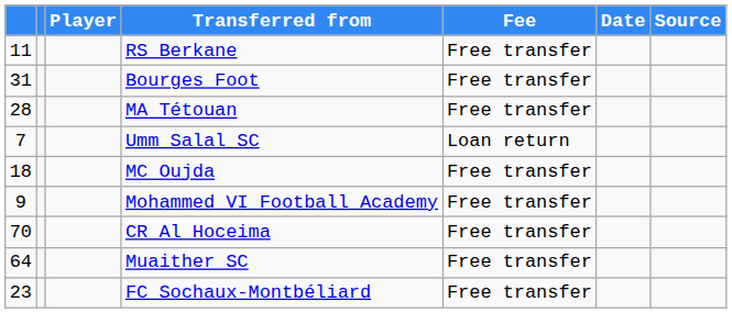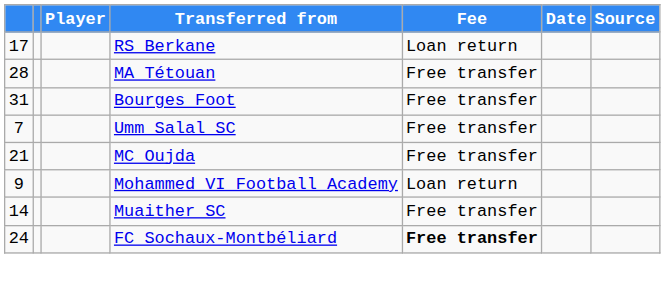RS Berkane | column 1: 11 -> 17
RS Berkane | Fee: Free transfer -> Loan return
rows swapped: MA Tétouan <-> Bourges Foot
Umm Salal SC | Fee: Loan return -> Free transfer
MC Oujda | column 1: 18 -> 21
Mohammed VI Football Academy | Fee: Free transfer -> Loan return
- row: 70 | CR Al Hoceima | Free transfer
Muaither SC | column 1: 64 -> 14
FC Sochaux-Montbéliard | column 1: 23 -> 24
FC Sochaux-Montbéliard | Fee: normal -> bold
